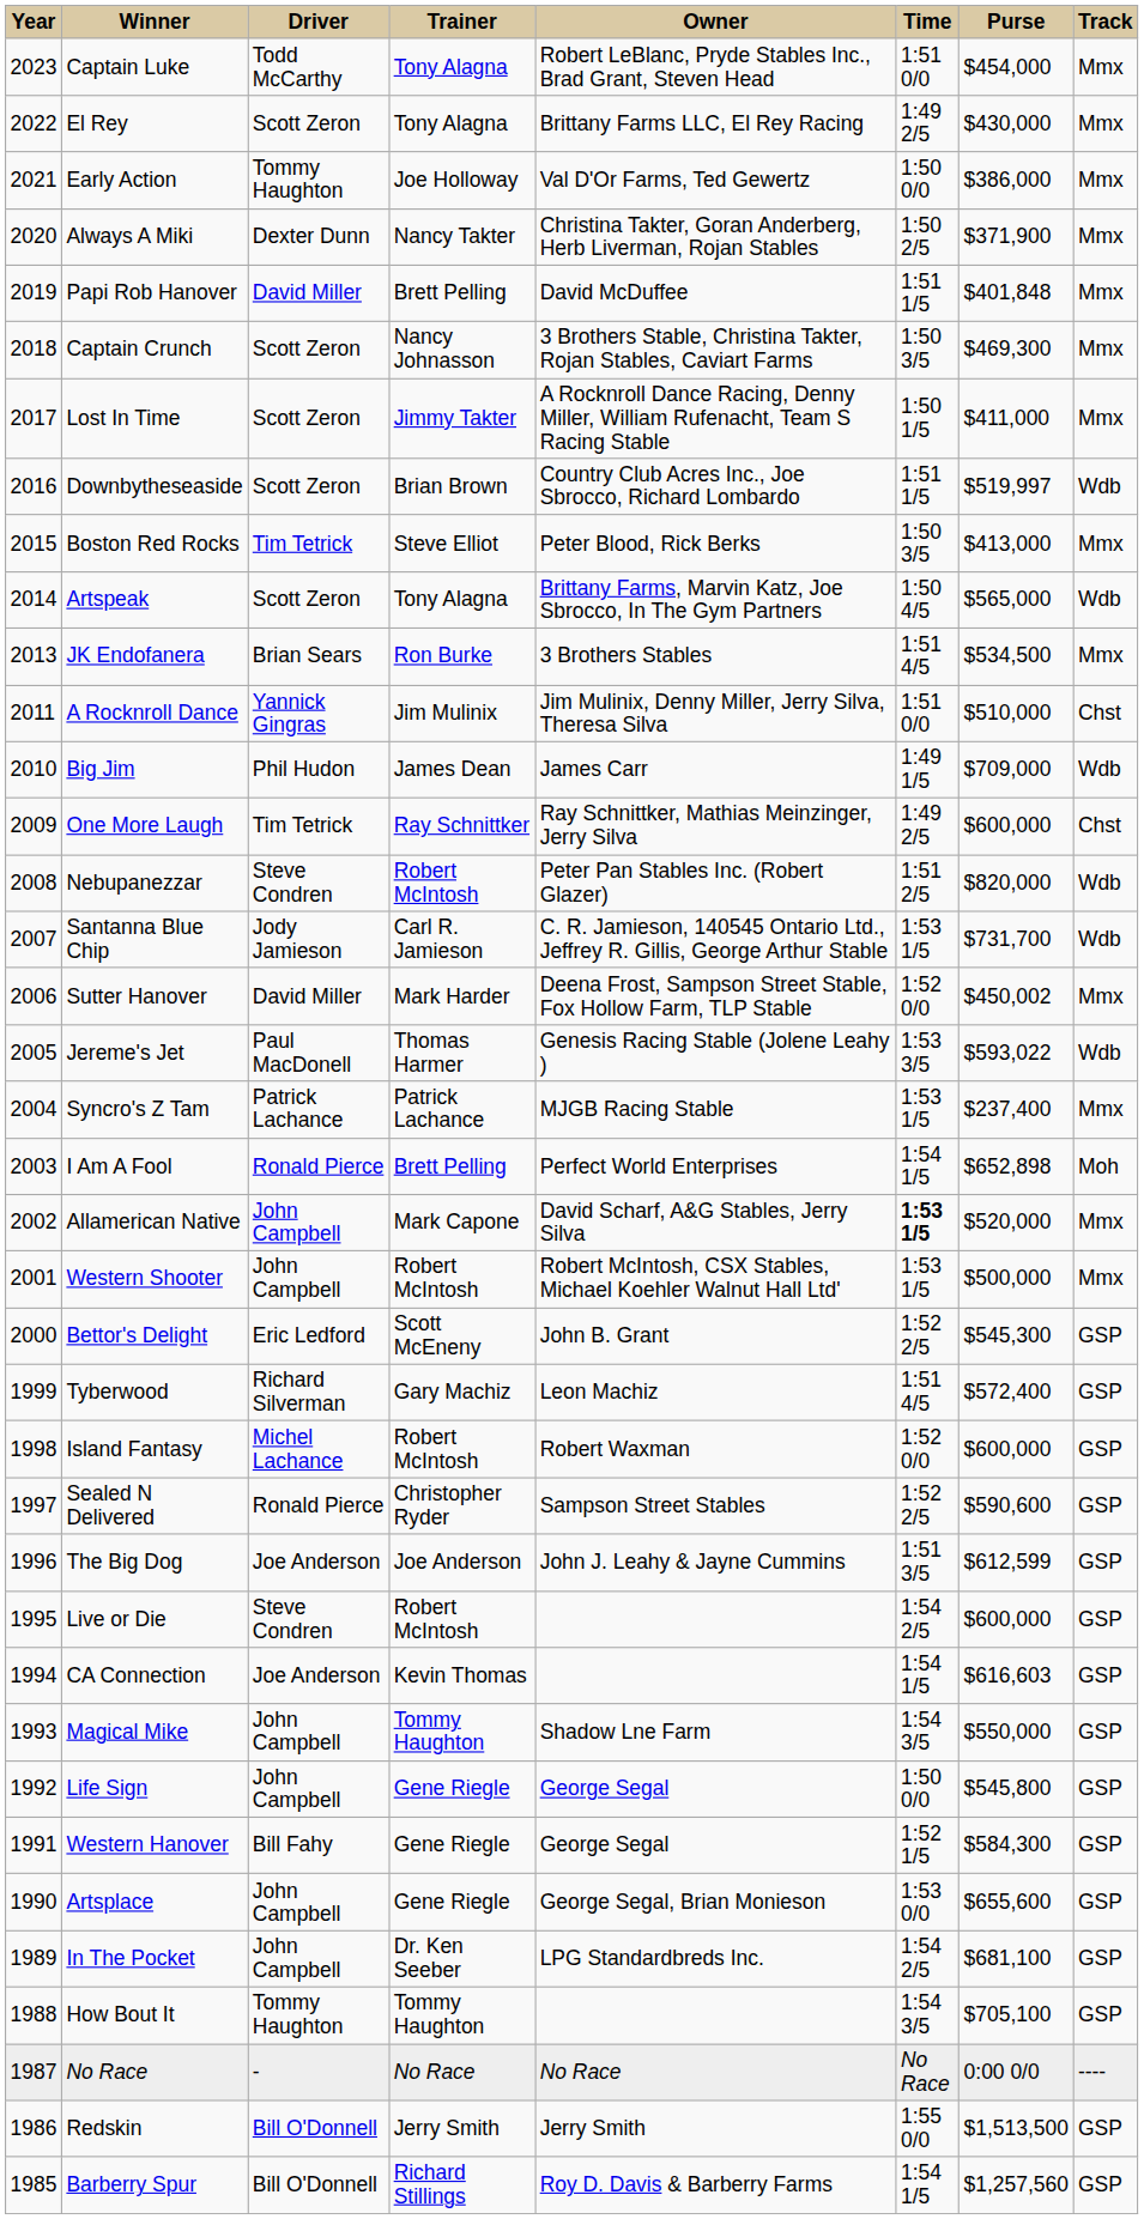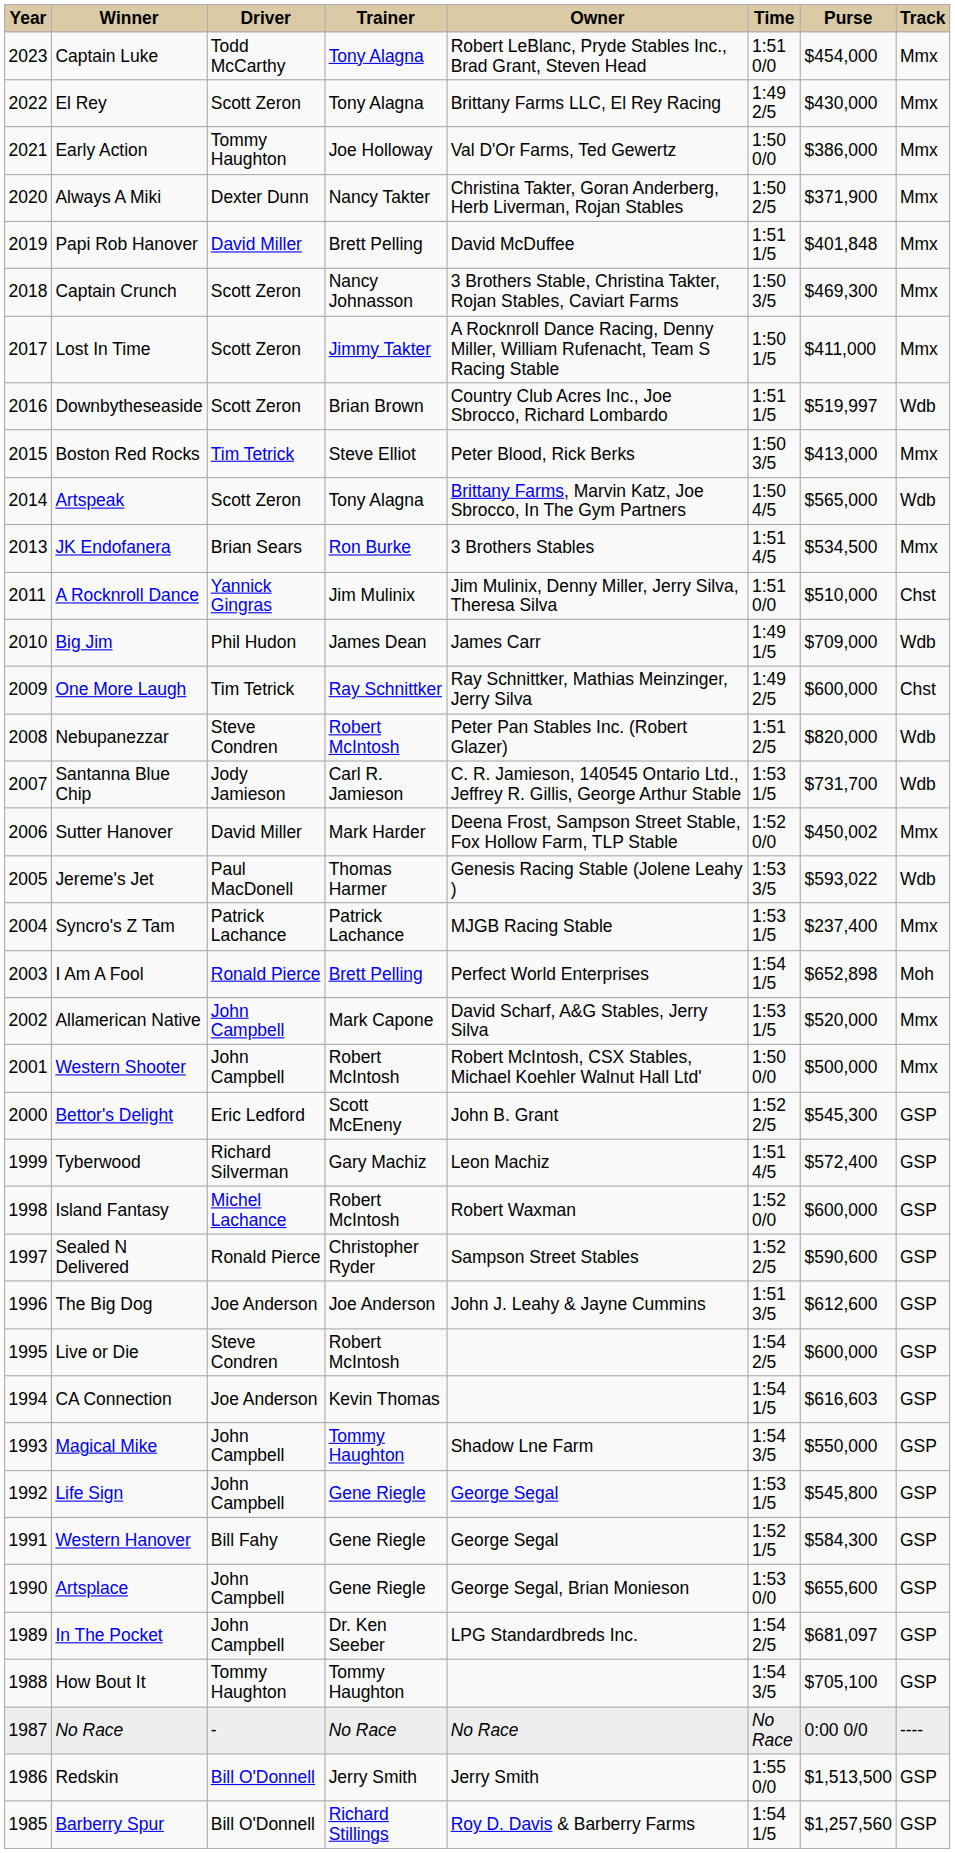Allamerican Native | Time: bold -> normal
Western Shooter | Time: 1:53 1/5 -> 1:50 0/0
The Big Dog | Purse: $612,599 -> $612,600
Life Sign | Time: 1:50 0/0 -> 1:53 1/5
In The Pocket | Purse: $681,100 -> $681,097
